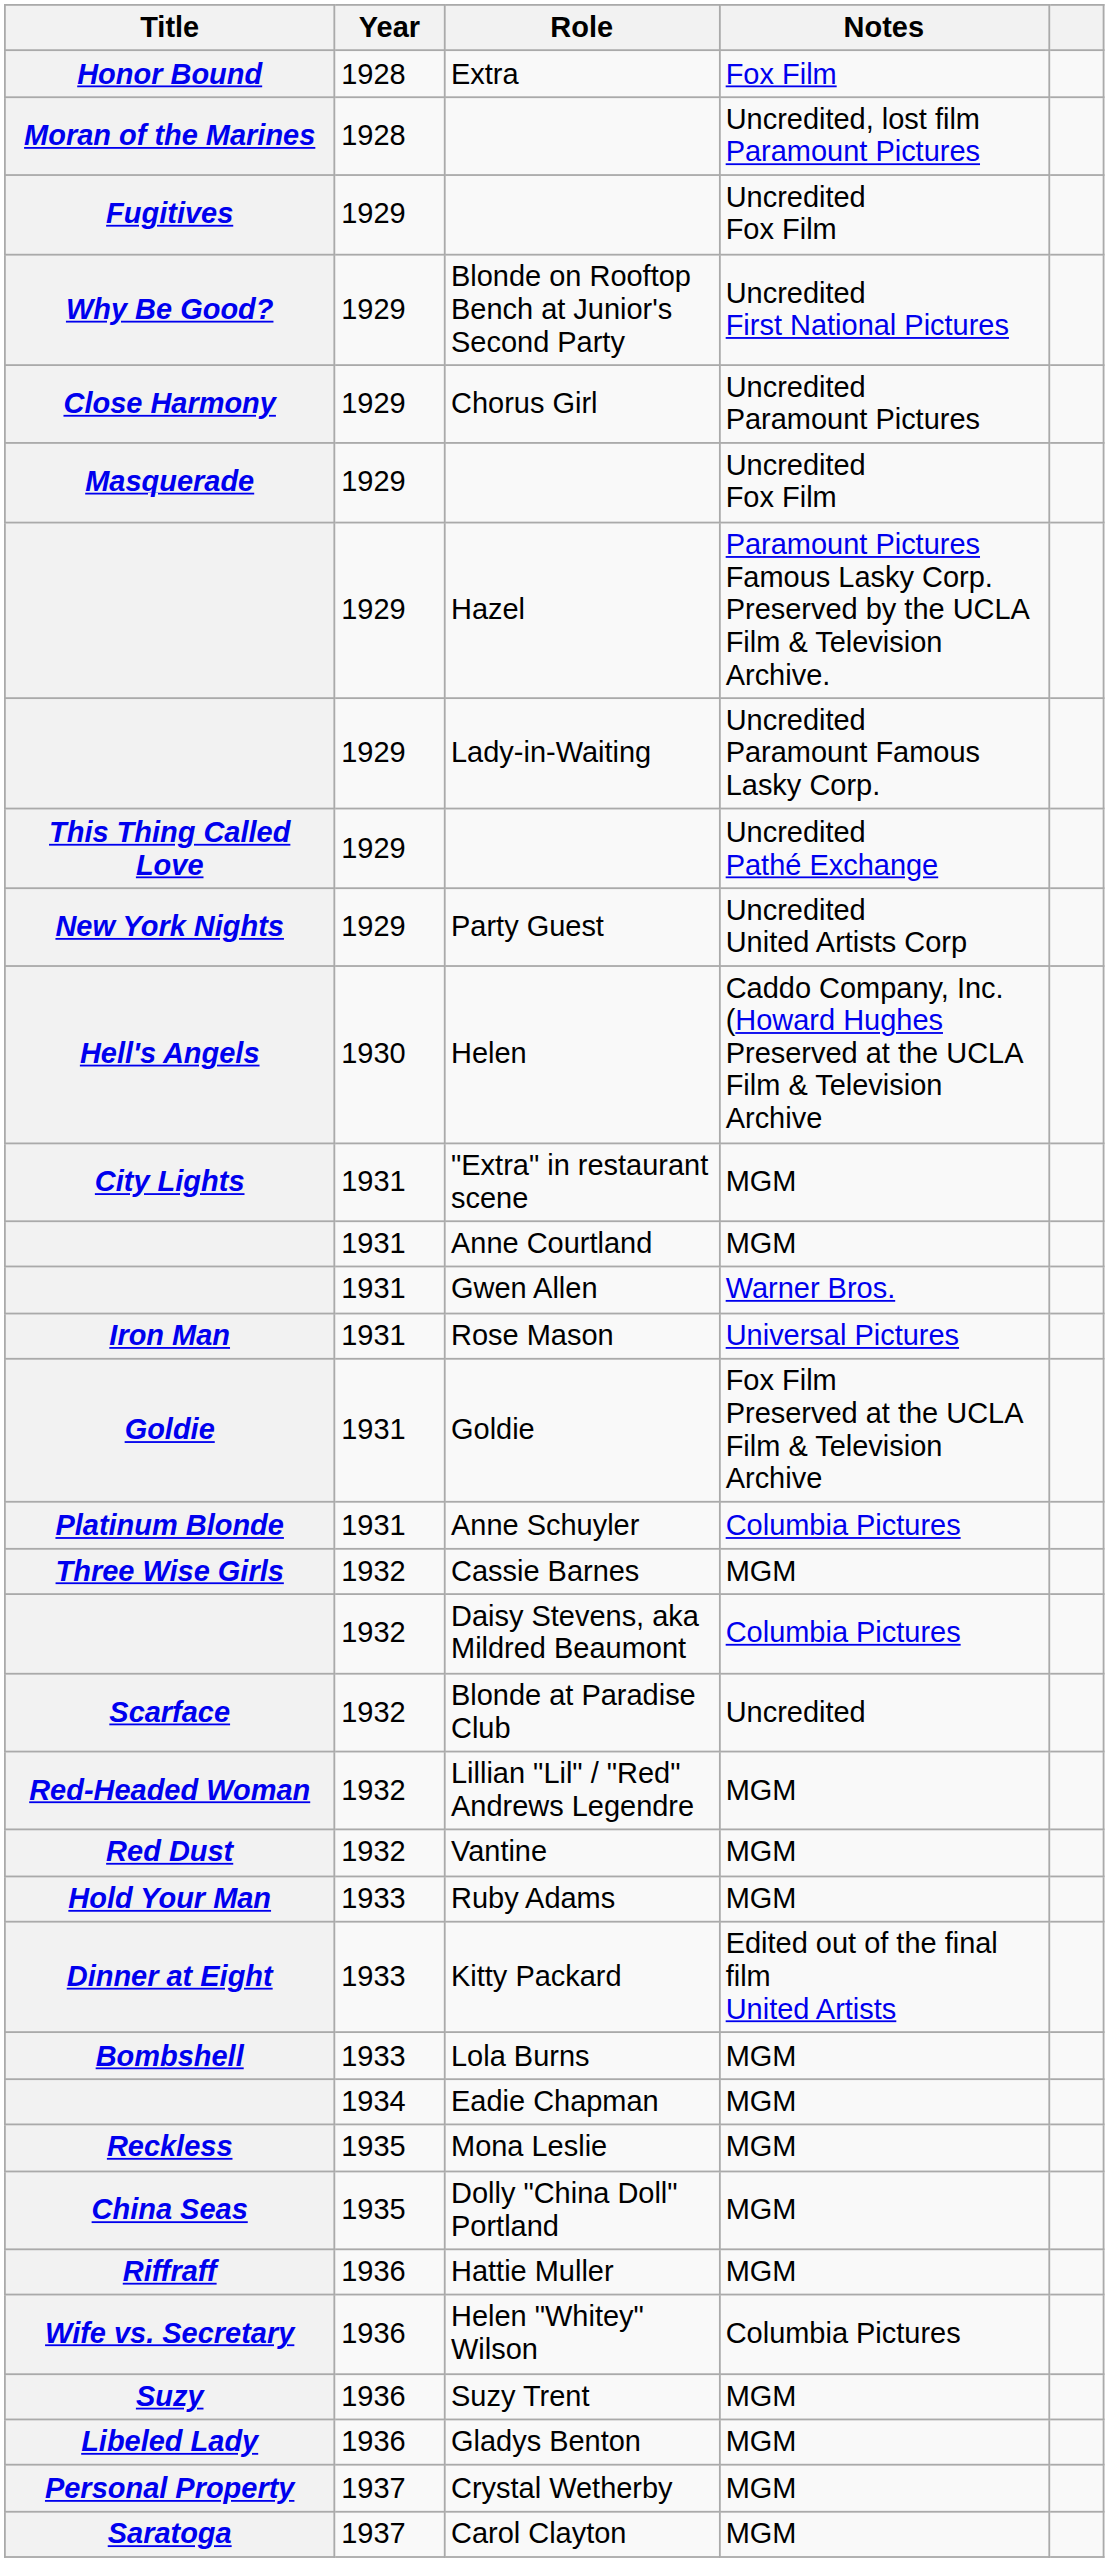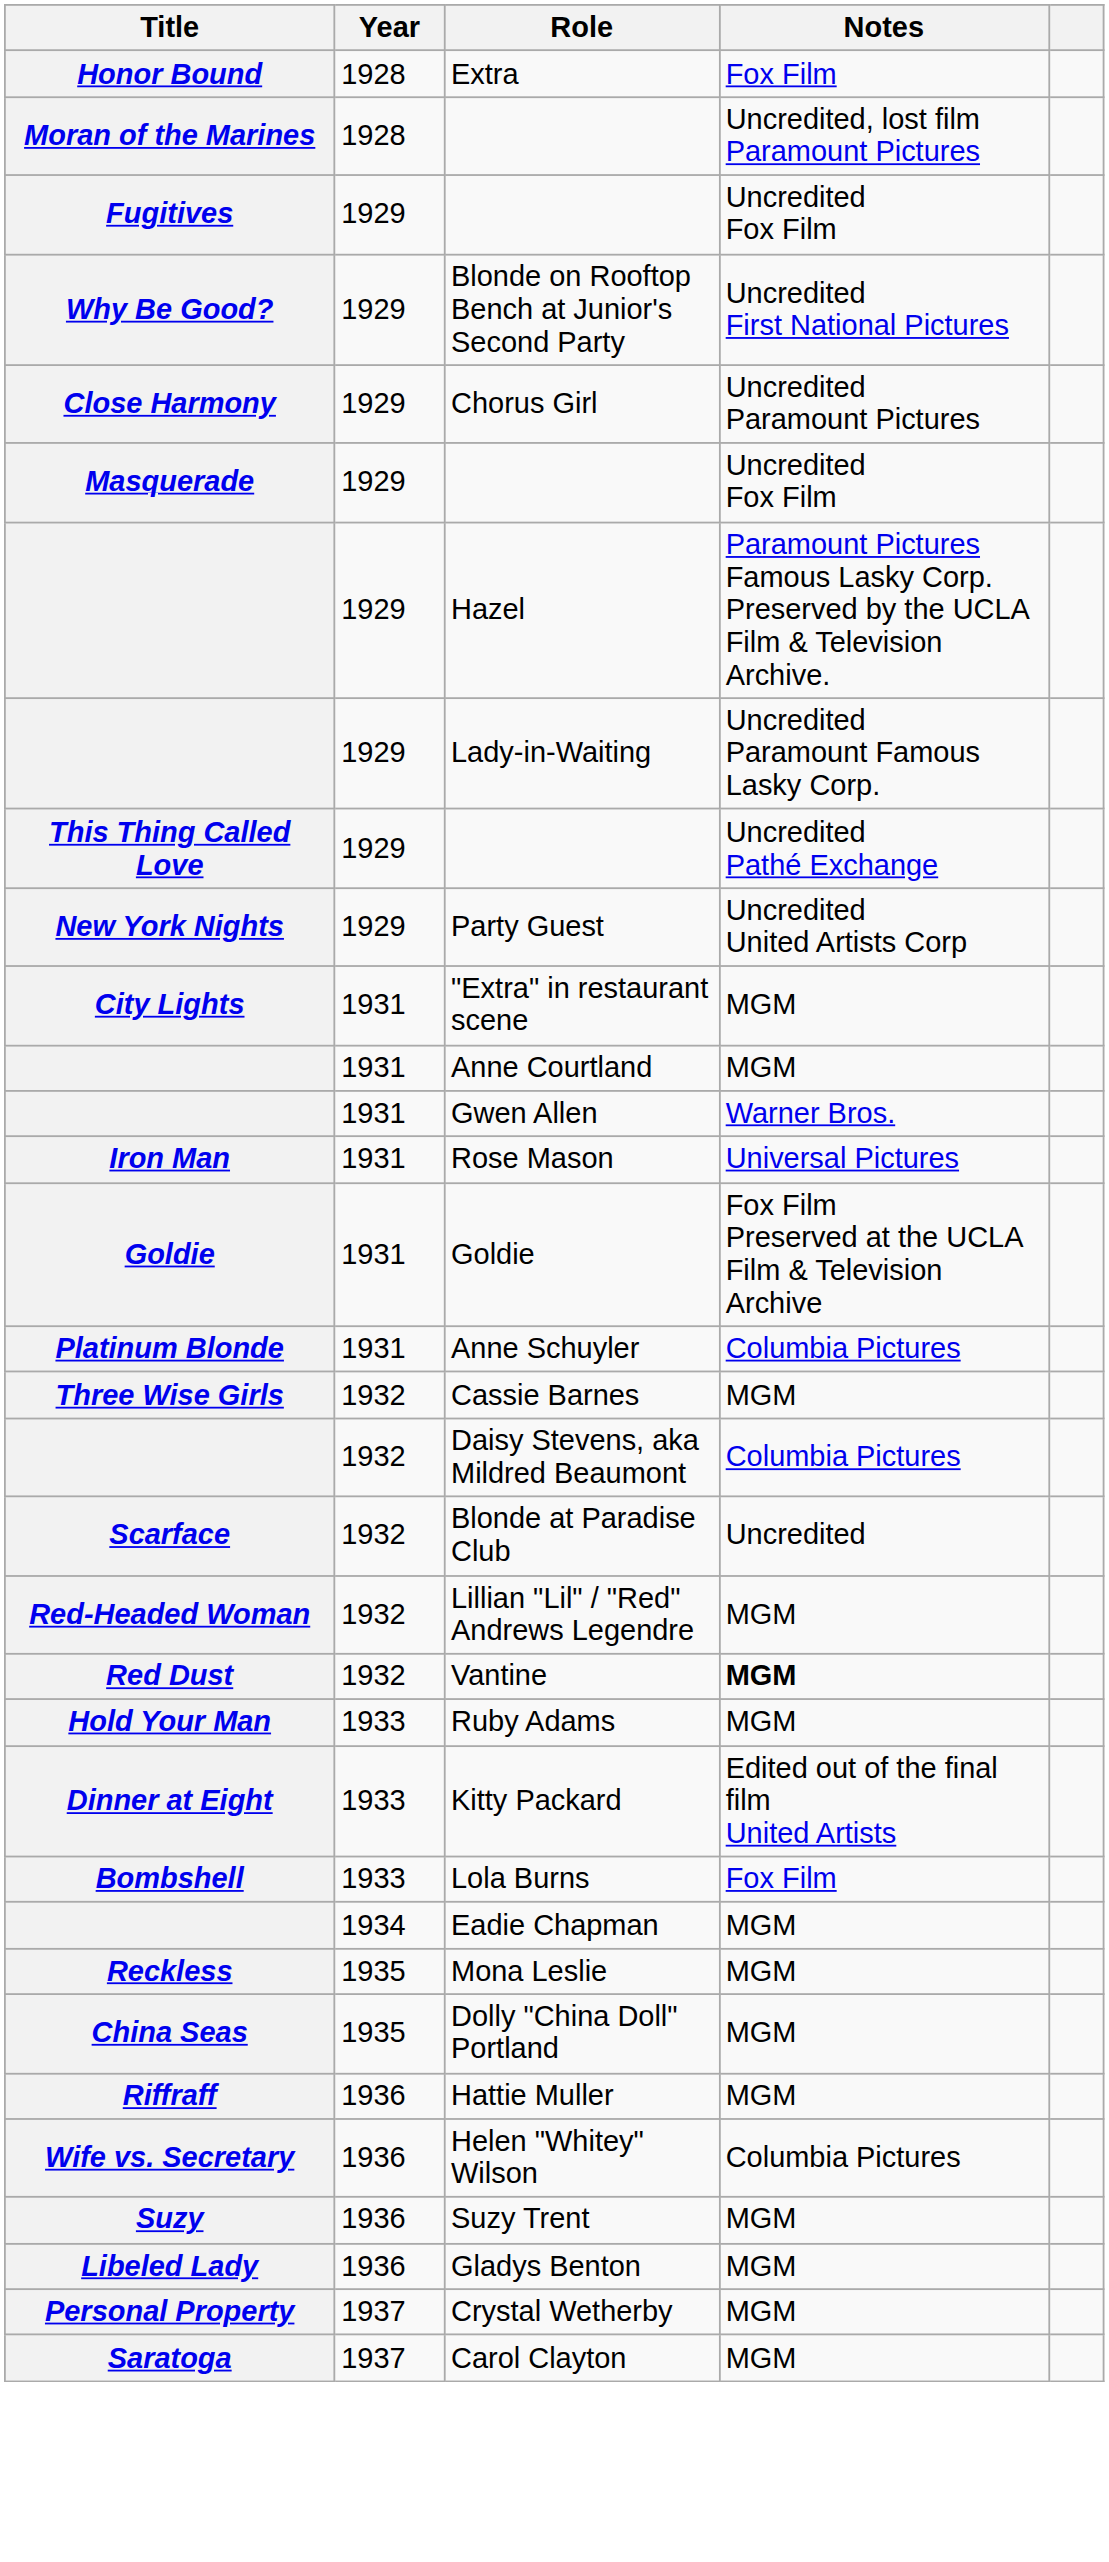- row: Hell's Angels | 1930 | Helen | Caddo Company, Inc. (Howard Hughes Preserved at the UCLA Film & Television Archive
Vantine | Notes: normal -> bold
Lola Burns | Notes: MGM -> Fox Film
